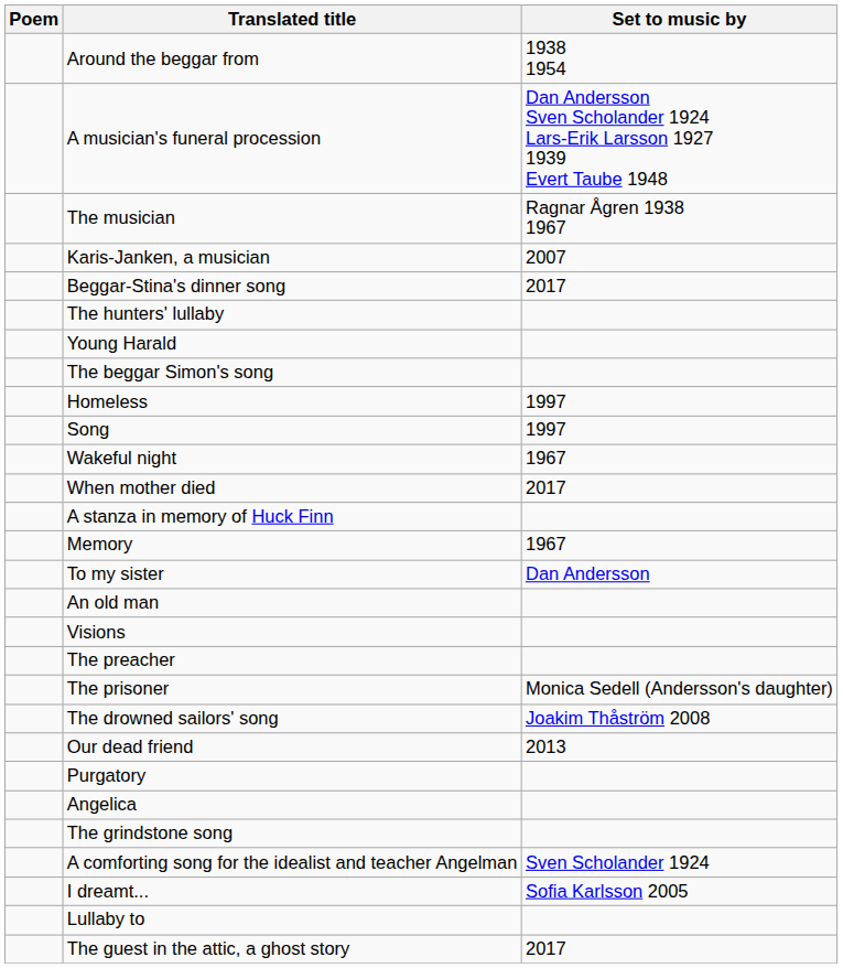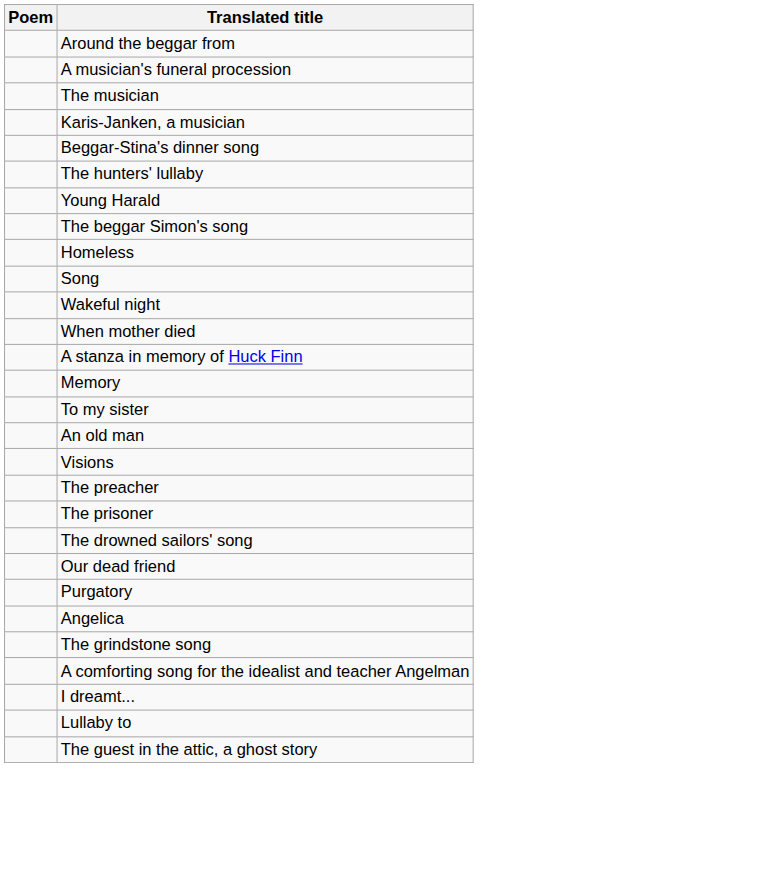- column: Set to music by | 1938 1954 | Dan Andersson Sven Scholander 1924 Lars-Erik Larsson 1927 1939 Evert Taube 1948 | Ragnar Ågren 1938 1967 | 2007 | 2017 | 1997 | 1997 | 1967 | 2017 | 1967 | Dan Andersson | Monica Sedell (Andersson's daughter) | Joakim Thåström 2008 | 2013 | Sven Scholander 1924 | Sofia Karlsson 2005 | 2017
